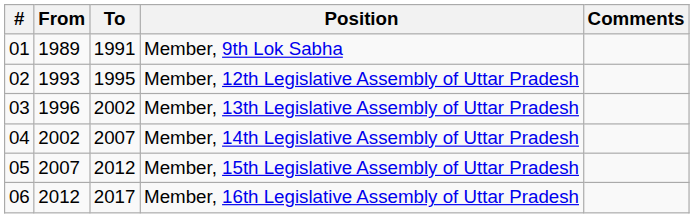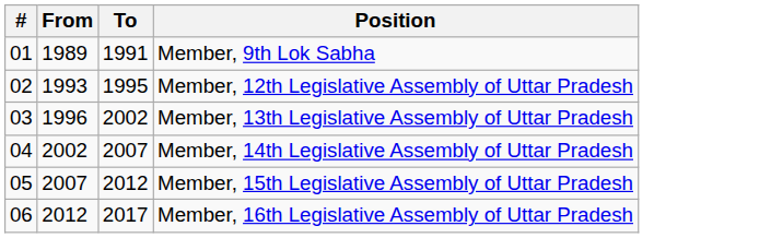- column: Comments
